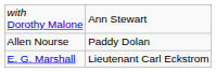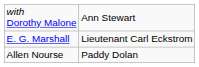rows swapped: E. G. Marshall <-> Allen Nourse
